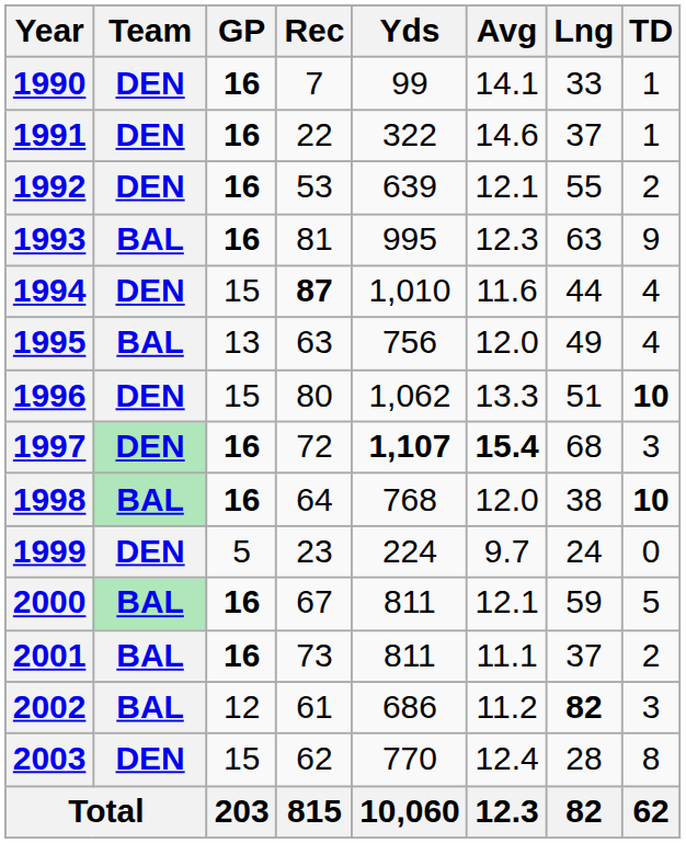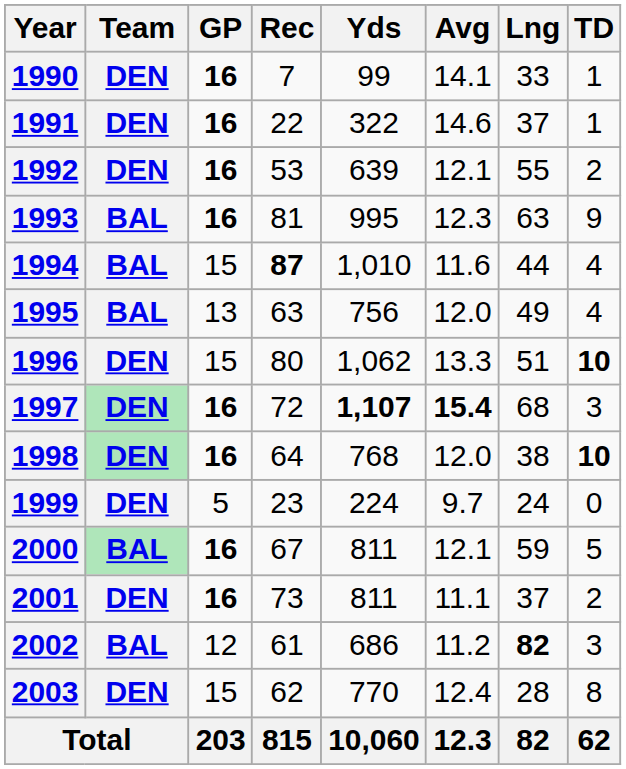1994 | Team: DEN -> BAL
1998 | Team: BAL -> DEN
2001 | Team: BAL -> DEN
